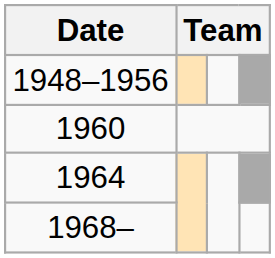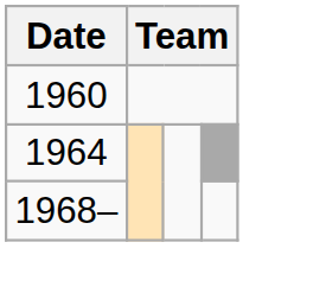- row: 1948–1956
